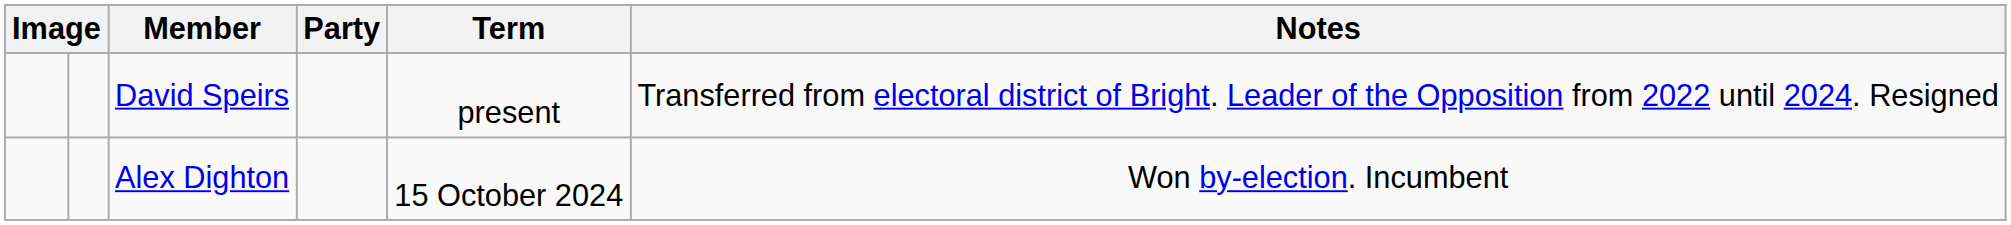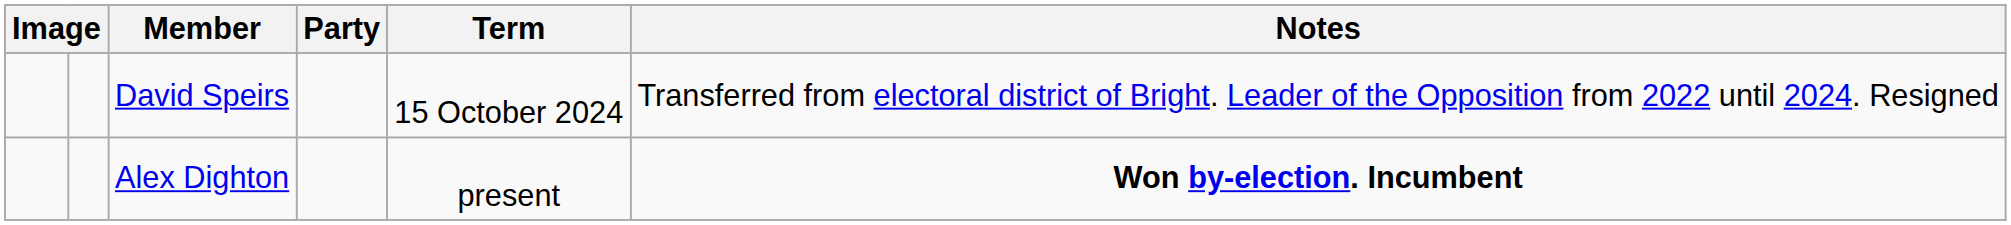David Speirs | Term: present -> 15 October 2024
Alex Dighton | Term: 15 October 2024 -> present
Alex Dighton | Notes: normal -> bold
